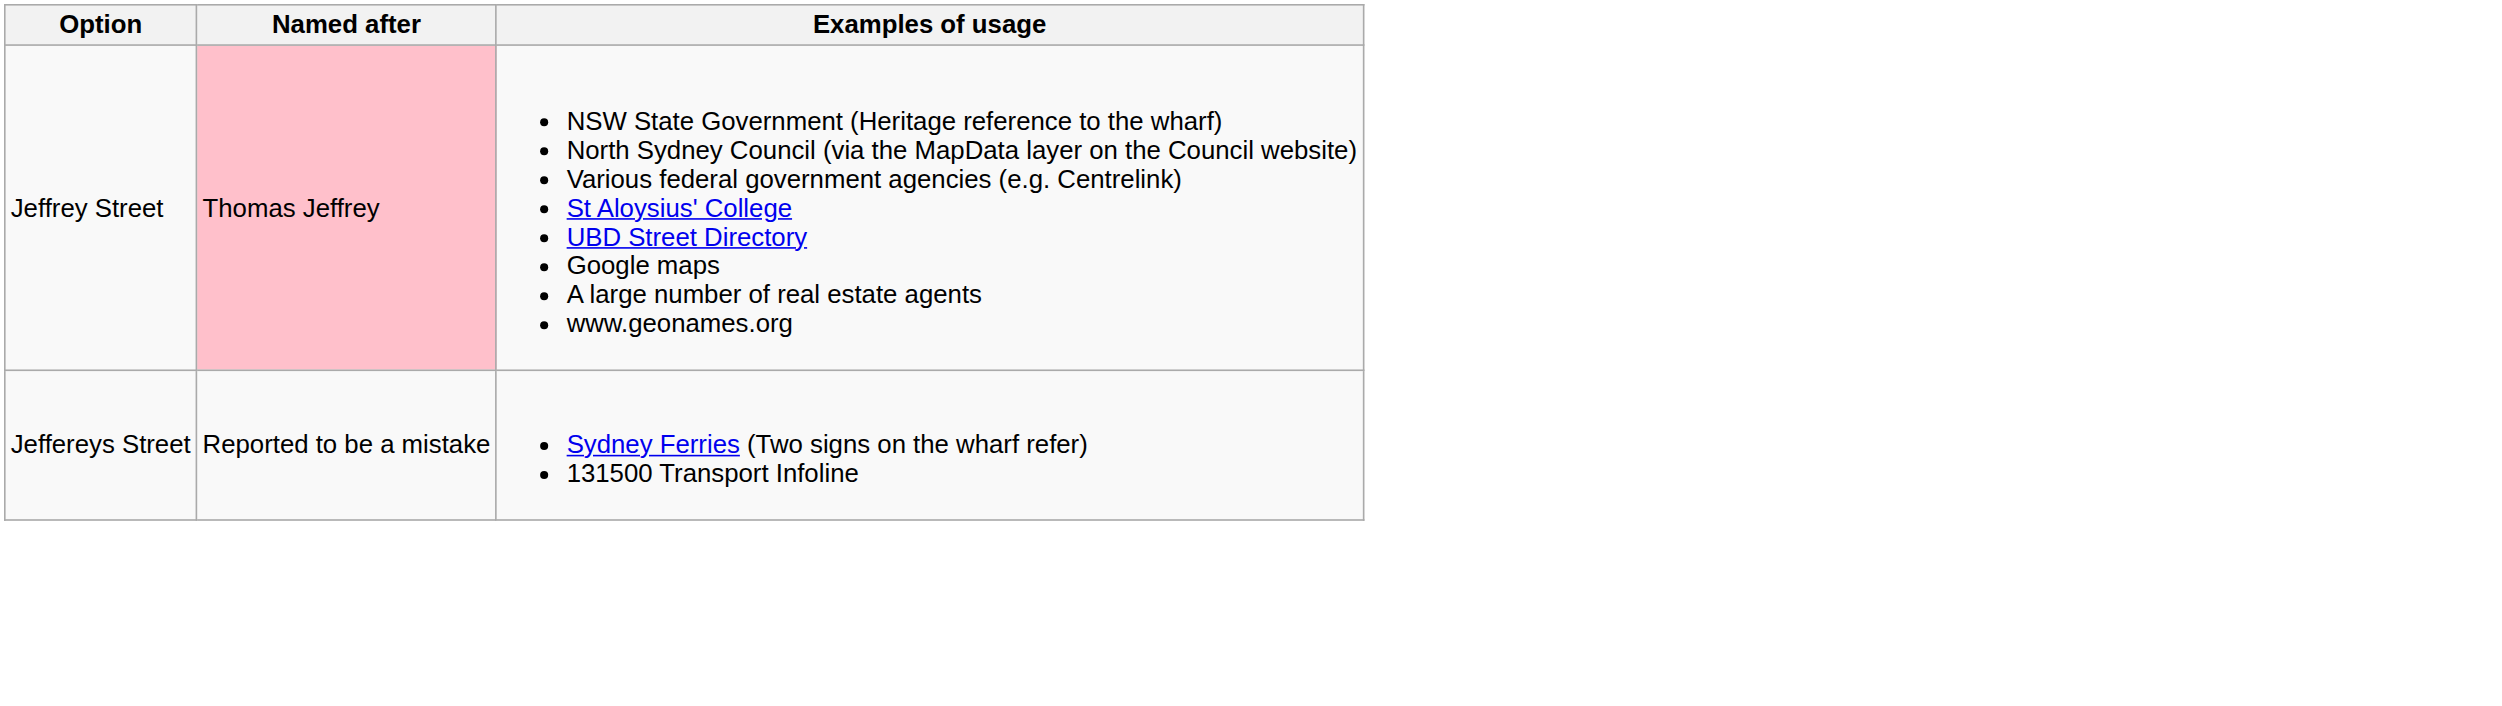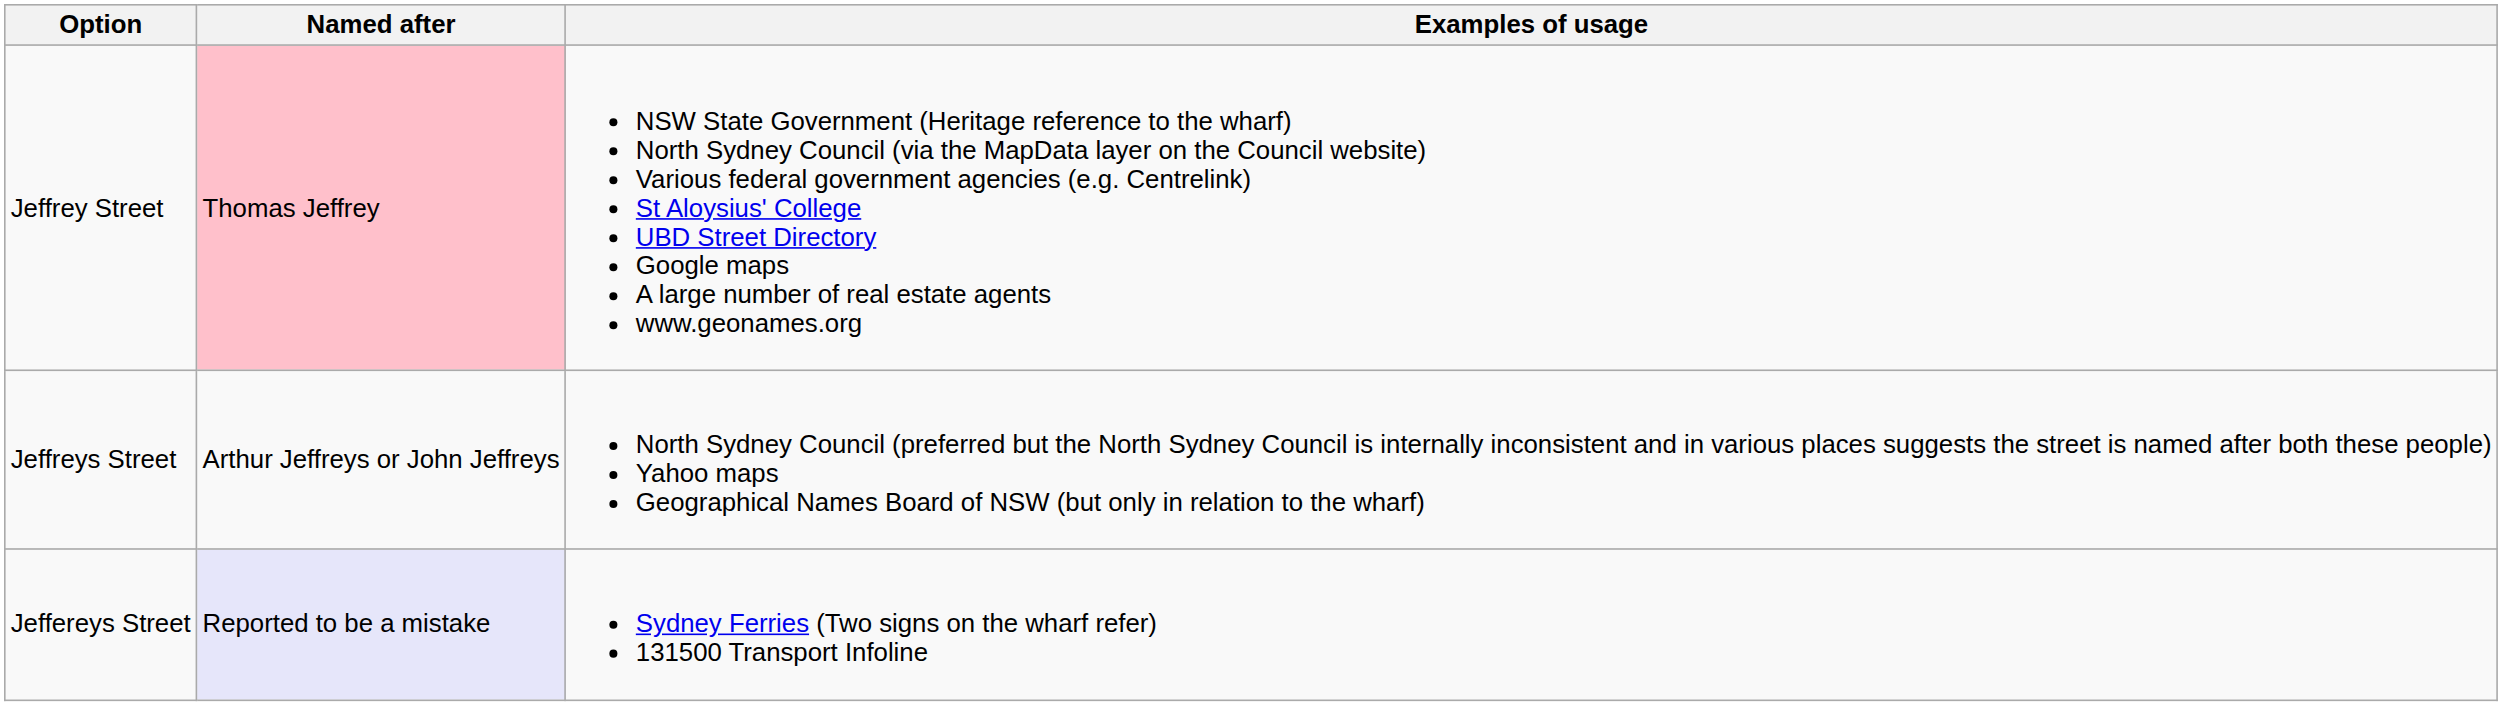+ row: Jeffreys Street | Arthur Jeffreys or John Jeffreys | North Sydney Council (preferred but the North Sydney Council is internally inconsistent and in various places suggests the street is named after both these people) Yahoo maps Geographical Names Board of NSW (but only in relation to the wharf)
Jeffereys Street | Named after: no background -> lavender background
